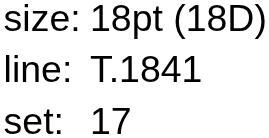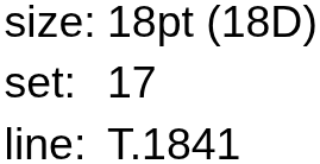rows swapped: set: <-> line:
